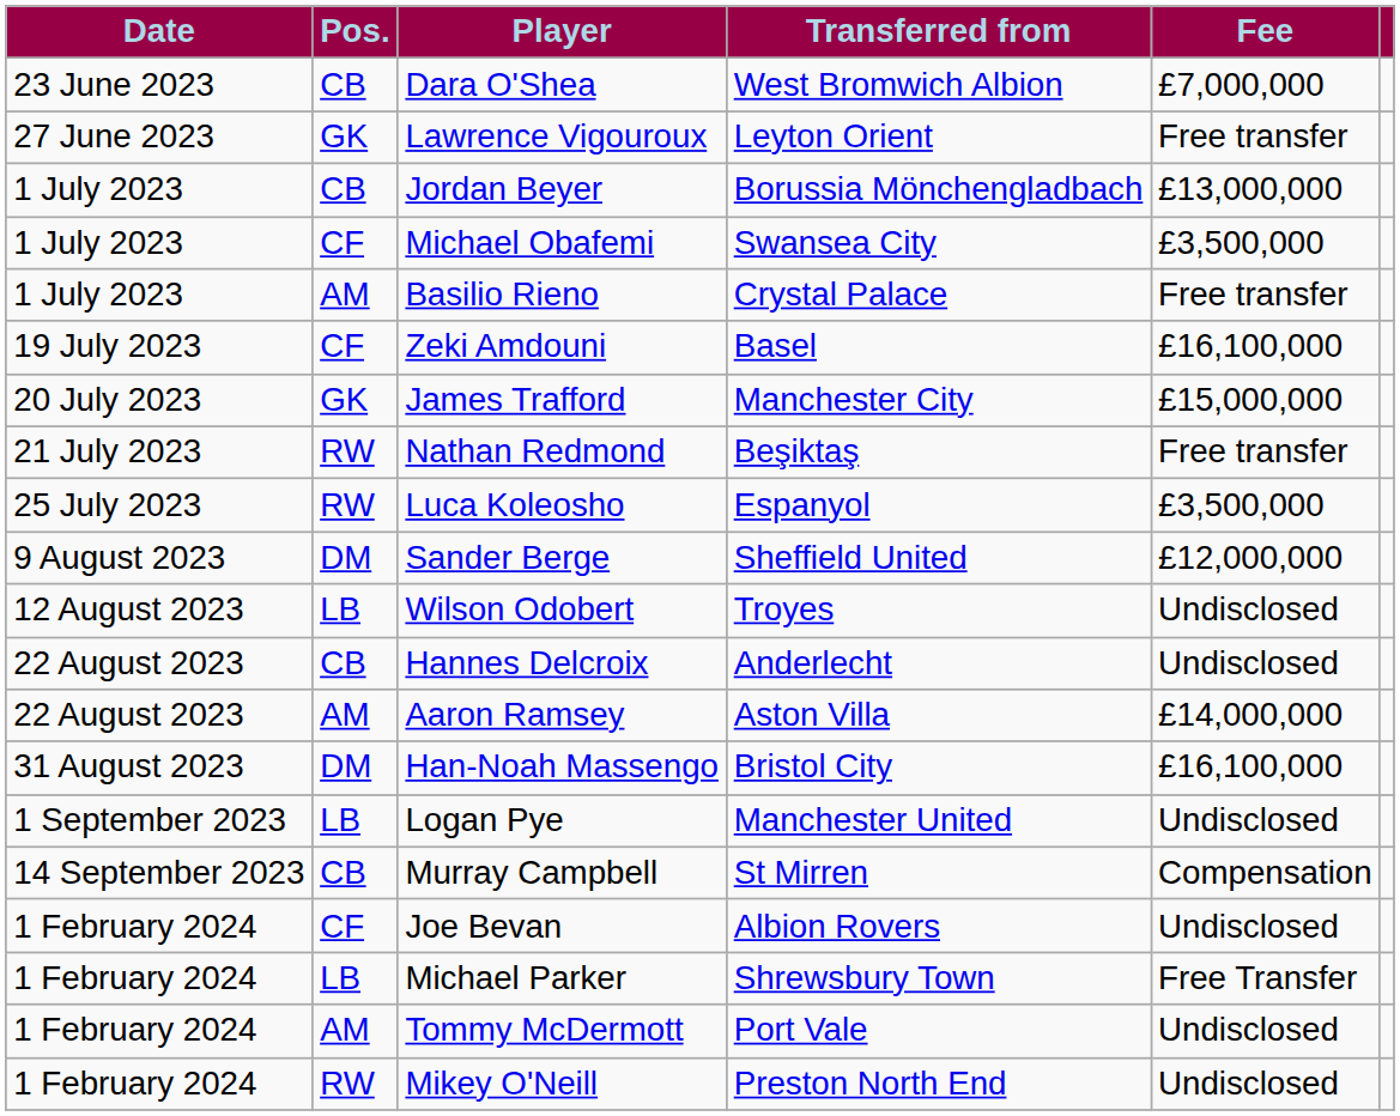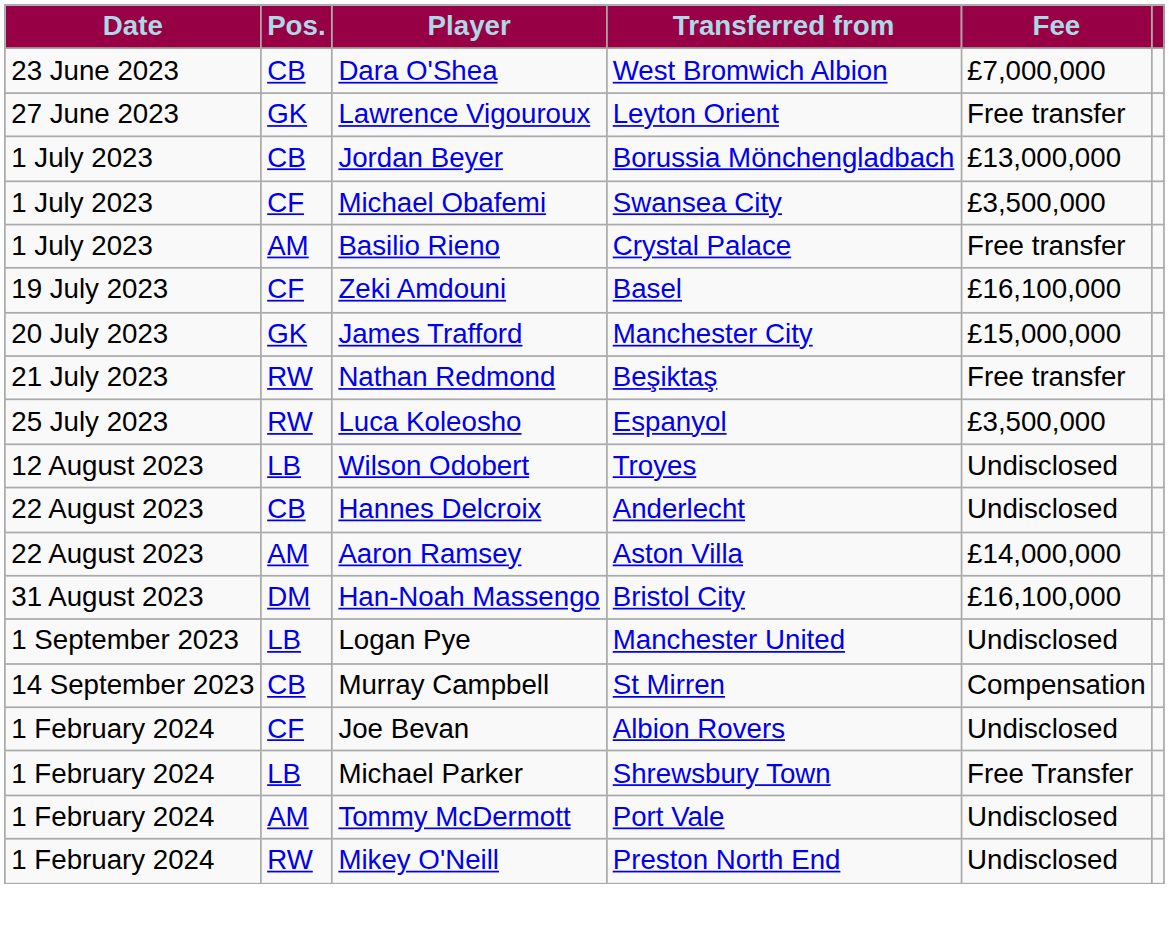- row: 9 August 2023 | DM | Sander Berge | Sheffield United | £12,000,000
